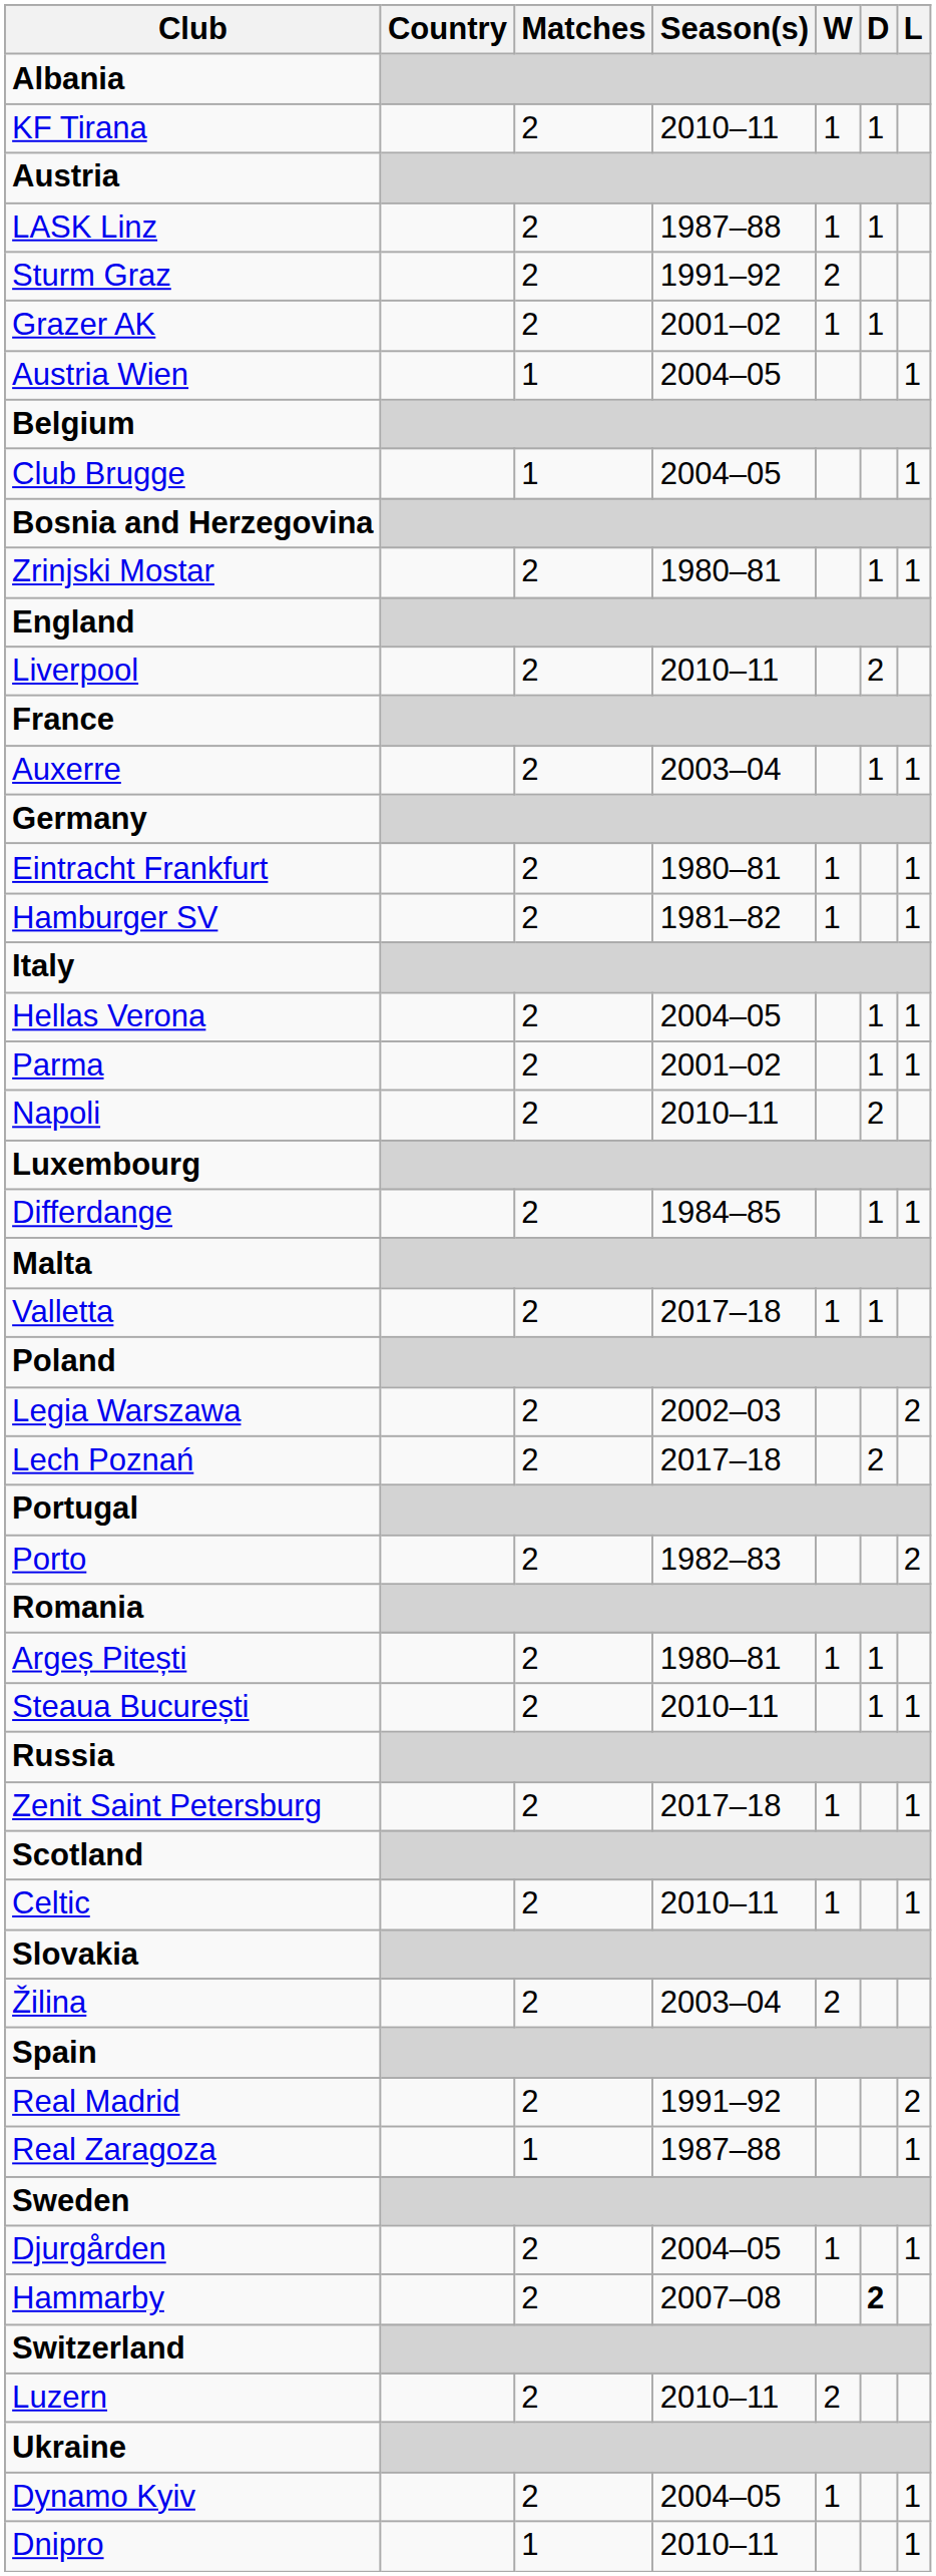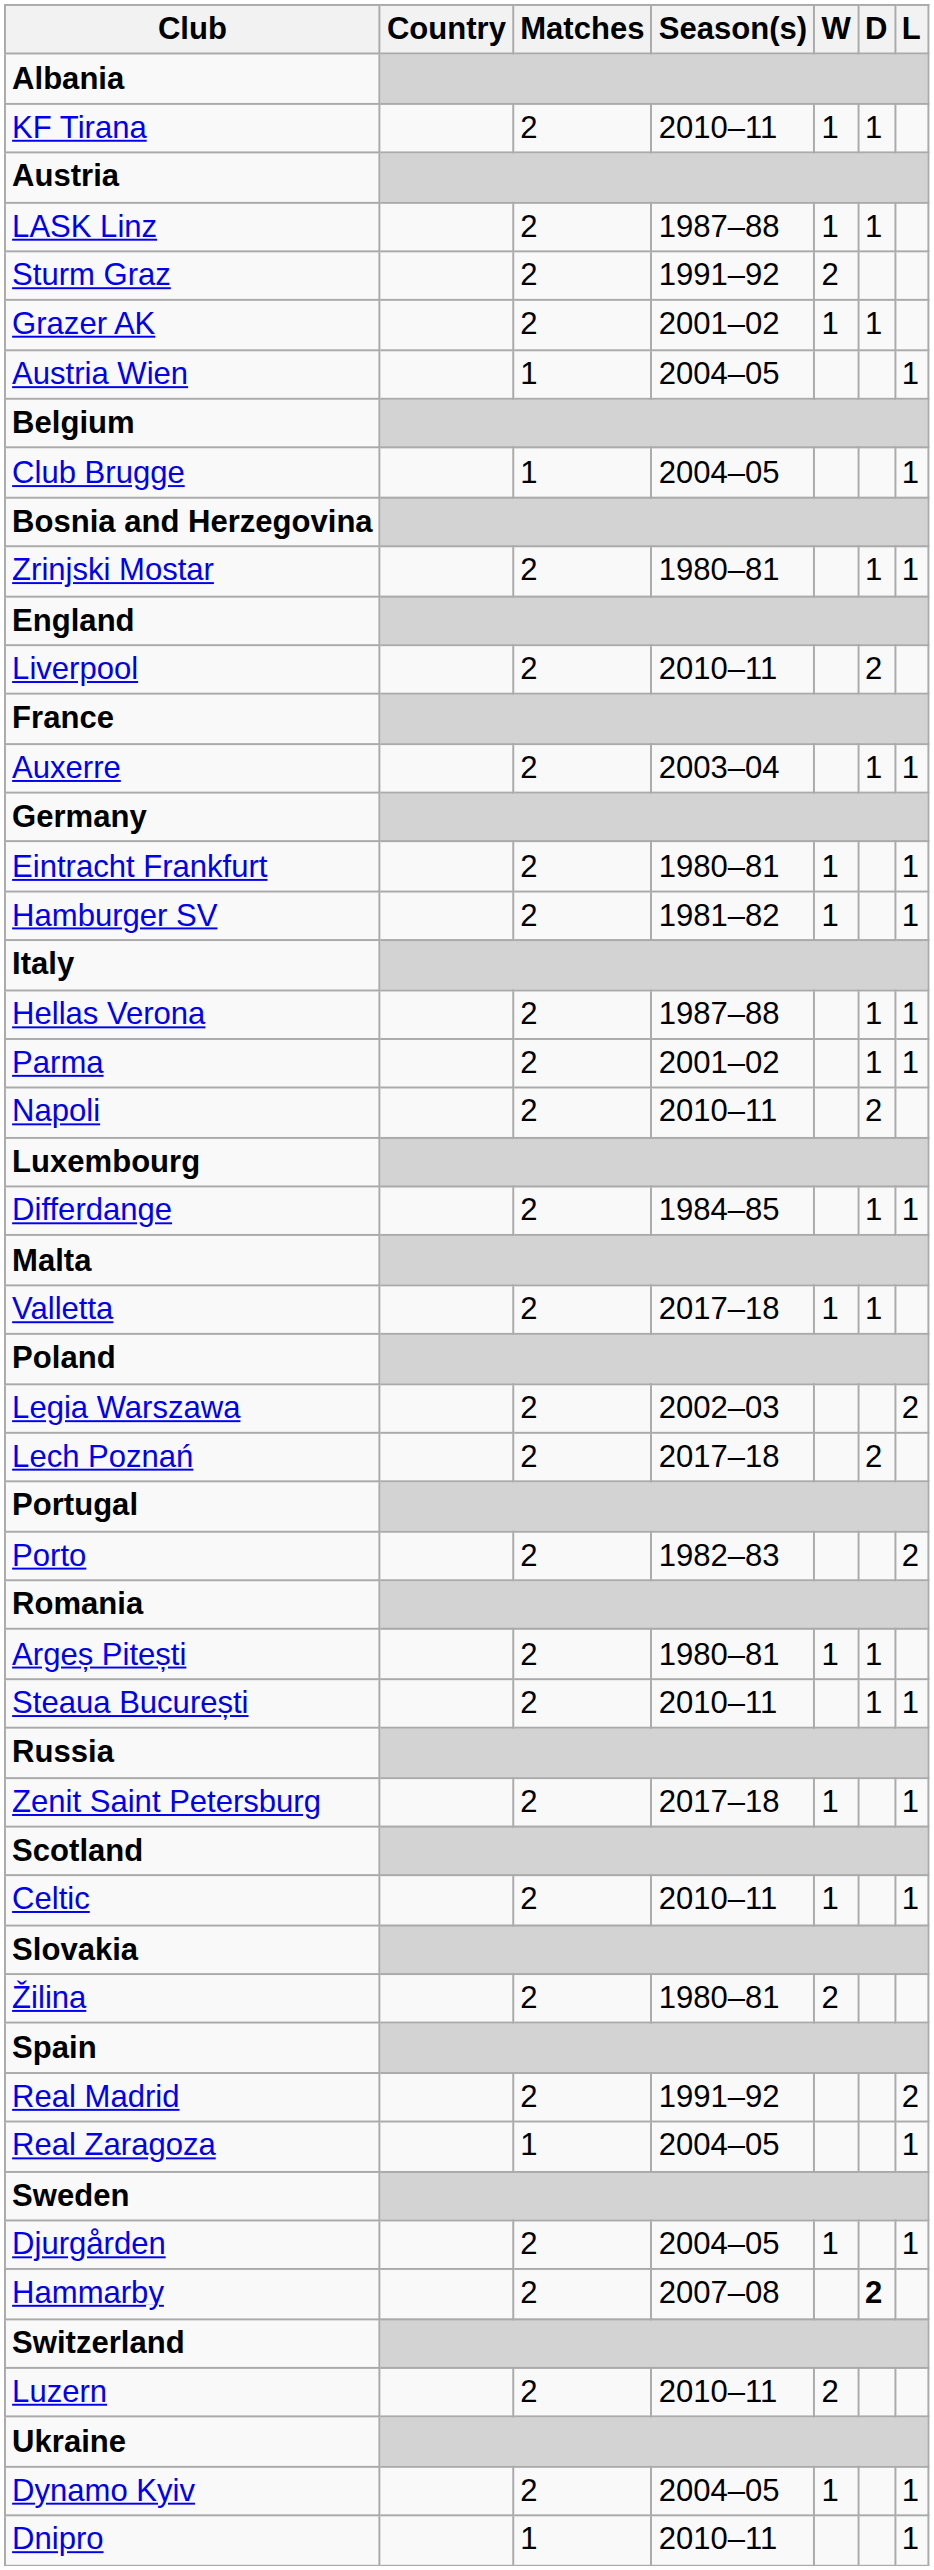Hellas Verona | Season(s): 2004–05 -> 1987–88
Žilina | Season(s): 2003–04 -> 1980–81
Real Zaragoza | Season(s): 1987–88 -> 2004–05
